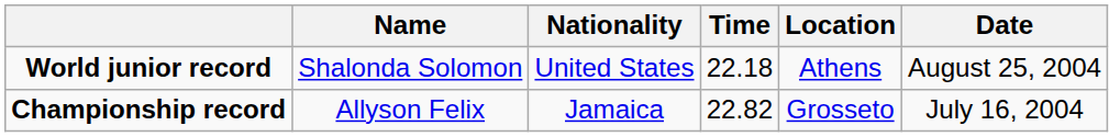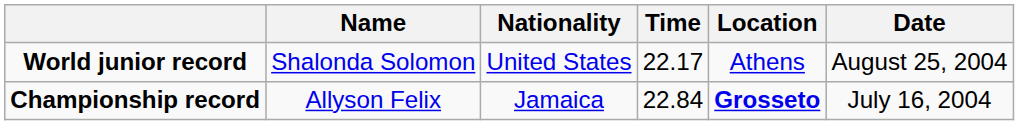World junior record | Time: 22.18 -> 22.17
Championship record | Time: 22.82 -> 22.84
Championship record | Location: normal -> bold
